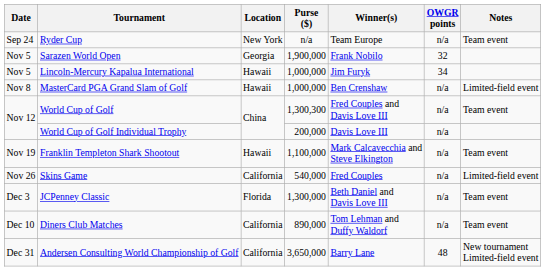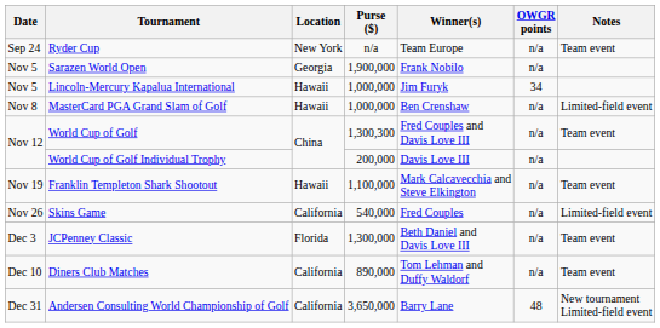Sarazen World Open | OWGR points: 32 -> n/a
